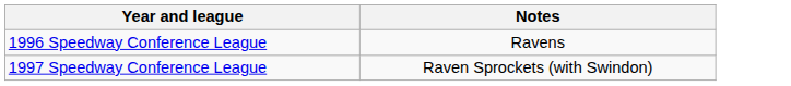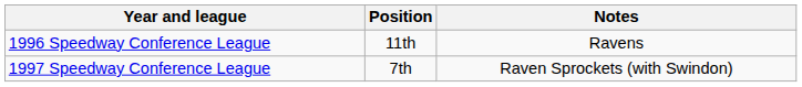+ column: Position | 11th | 7th
